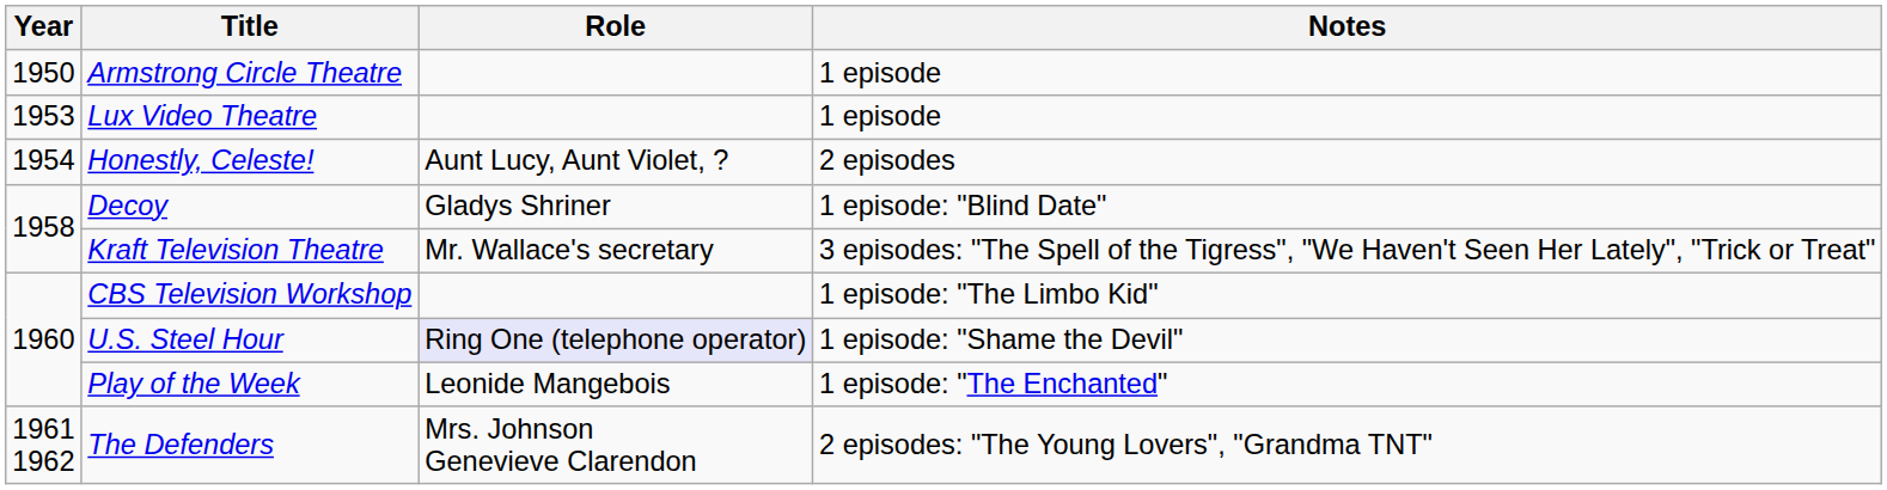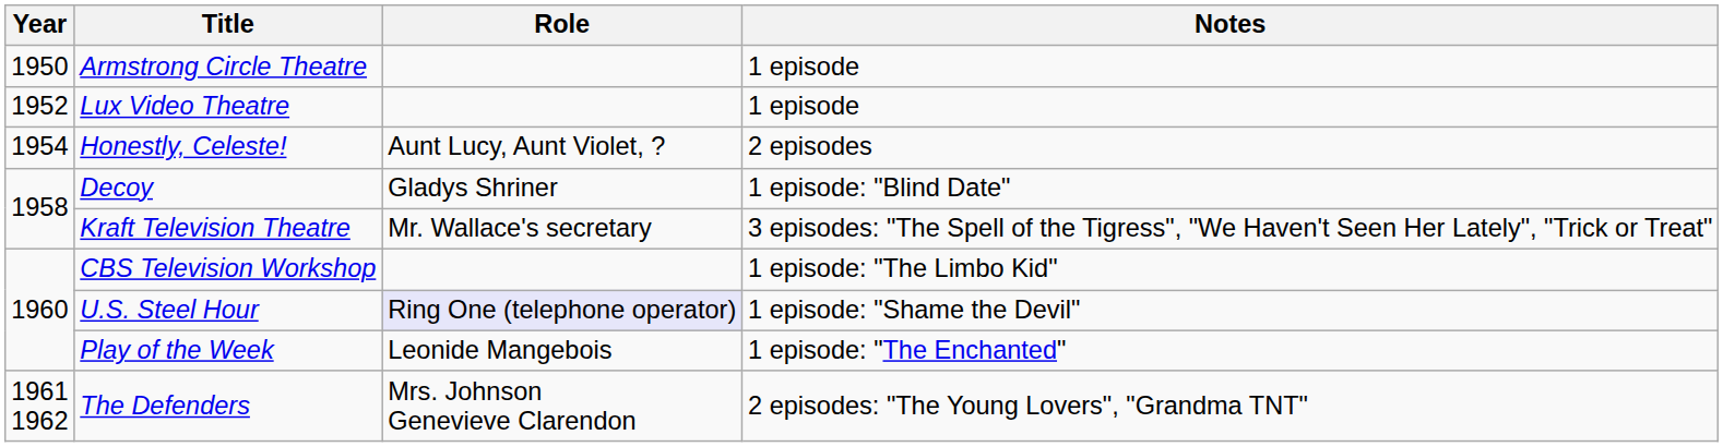Lux Video Theatre | Year: 1953 -> 1952
